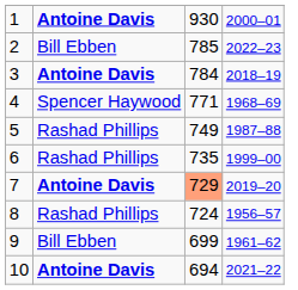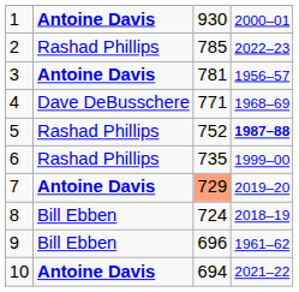2 | column 2: Bill Ebben -> Rashad Phillips
3 | column 3: 784 -> 781
3 | column 4: 2018–19 -> 1956–57
4 | column 2: Spencer Haywood -> Dave DeBusschere
5 | column 3: 749 -> 752
5 | column 4: normal -> bold
8 | column 2: Rashad Phillips -> Bill Ebben
8 | column 4: 1956–57 -> 2018–19
9 | column 3: 699 -> 696
